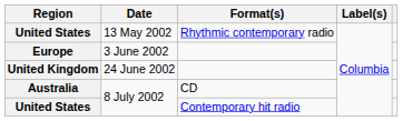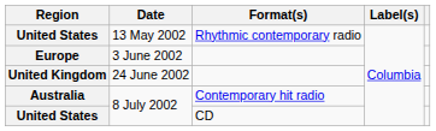Australia | Format(s): CD -> Contemporary hit radio
United States / 8 July 2002 | Format(s): Contemporary hit radio -> CD
